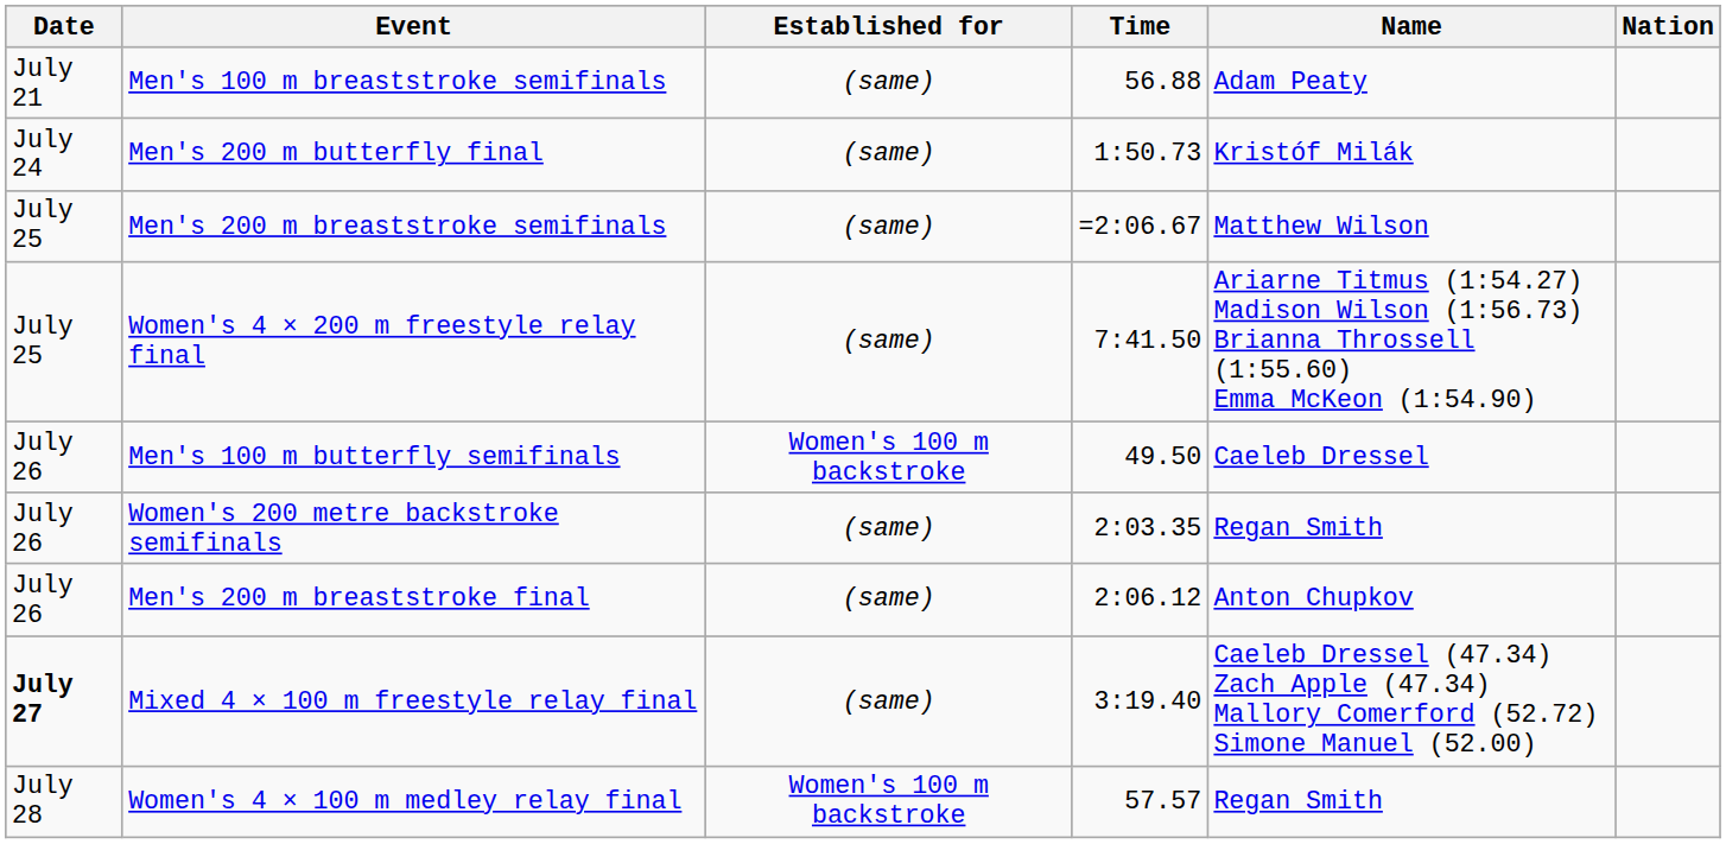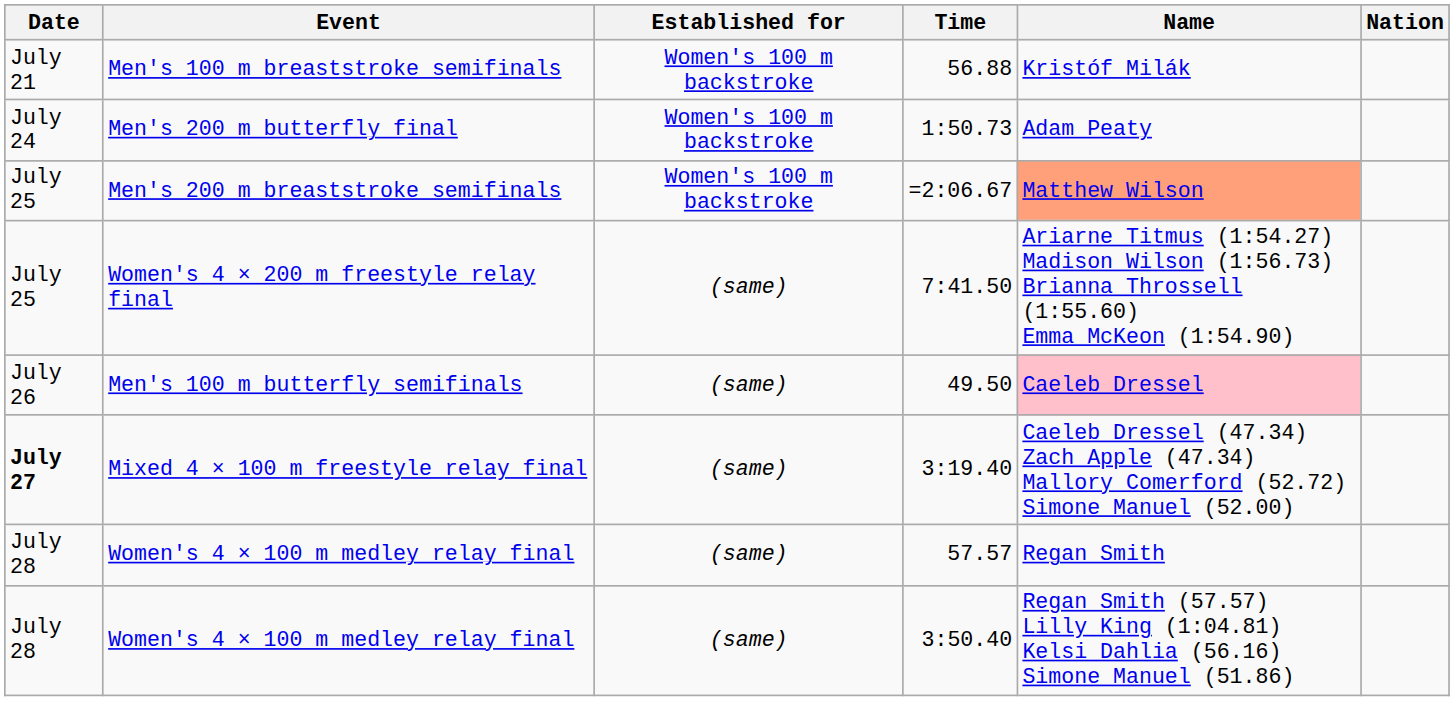Men's 100 m breaststroke semifinals | Established for: (same) -> Women's 100 m backstroke
Men's 100 m breaststroke semifinals | Name: Adam Peaty -> Kristóf Milák
Men's 200 m butterfly final | Established for: (same) -> Women's 100 m backstroke
Men's 200 m butterfly final | Name: Kristóf Milák -> Adam Peaty
Men's 200 m breaststroke semifinals | Established for: (same) -> Women's 100 m backstroke
Men's 200 m breaststroke semifinals | Name: no background -> lightsalmon background
Men's 100 m butterfly semifinals | Established for: Women's 100 m backstroke -> (same)
Men's 100 m butterfly semifinals | Name: no background -> pink background
- row: July 26 | Women's 200 metre backstroke semifinals | (same) | 2:03.35 | Regan Smith
- row: July 26 | Men's 200 m breaststroke final | (same) | 2:06.12 | Anton Chupkov
Women's 4 × 100 m medley relay final / 57.57 | Established for: Women's 100 m backstroke -> (same)
+ row: July 28 | Women's 4 × 100 m medley relay final | (same) | 3:50.40 | Regan Smith (57.57) Lilly King (1:04.81) Kelsi Dahlia (56.16) Simone Manuel (51.86)
